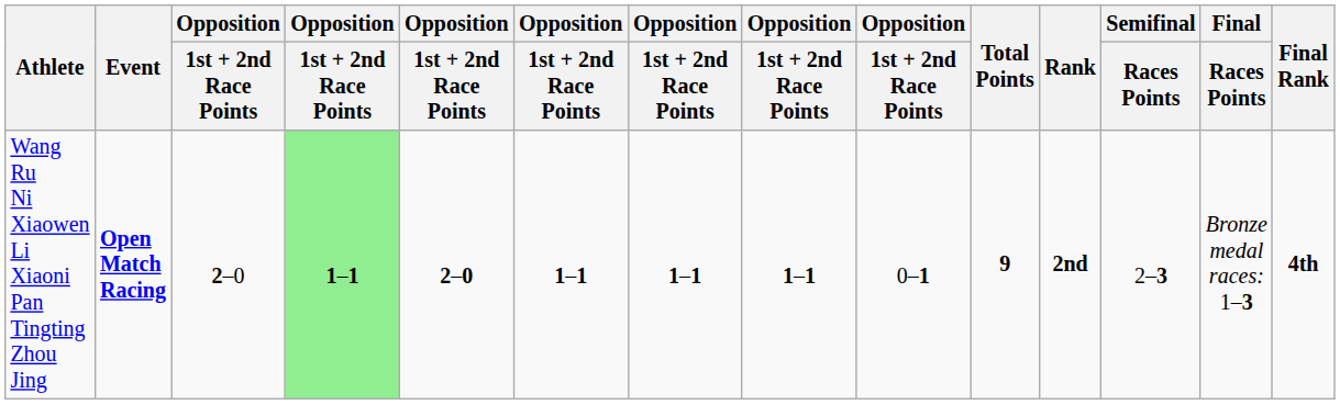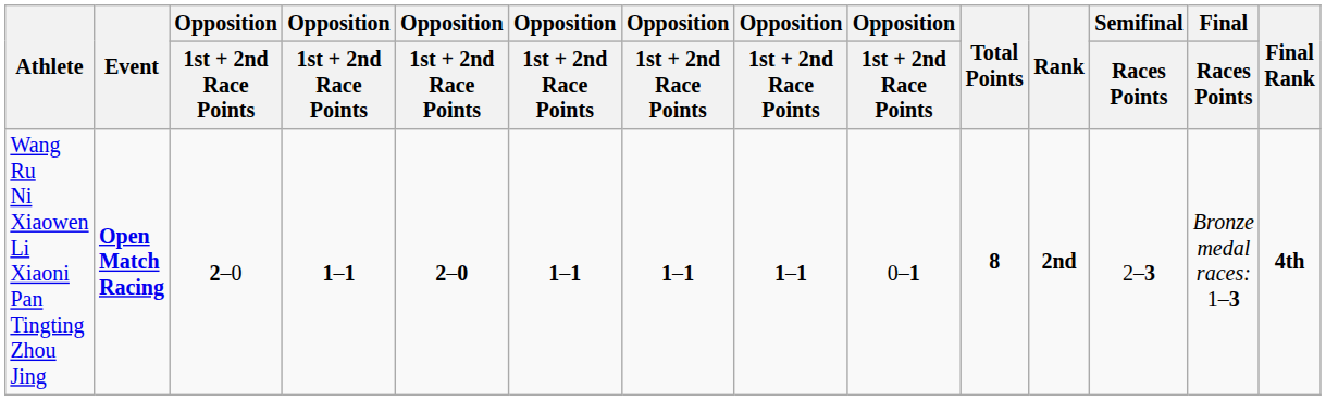Wang Ru Ni Xiaowen Li Xiaoni Pan Tingting Zhou Jing | column 4: lightgreen background -> no background
Wang Ru Ni Xiaowen Li Xiaoni Pan Tingting Zhou Jing | Total Points: 9 -> 8
